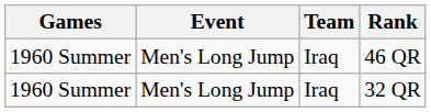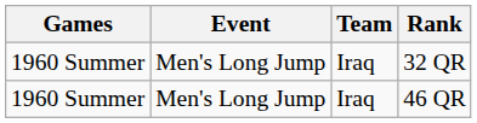rows swapped: 46 QR <-> 32 QR
